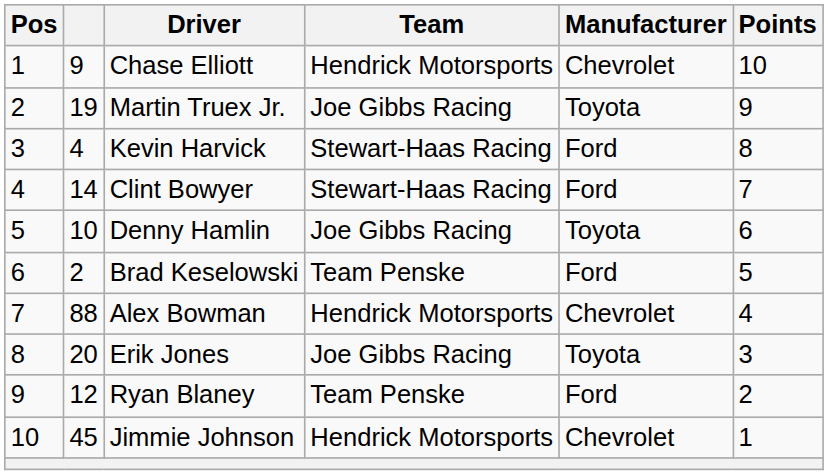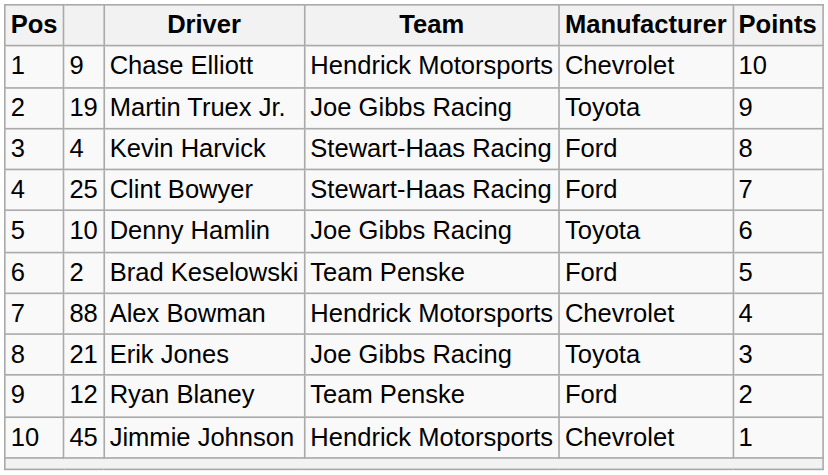Clint Bowyer | column 2: 14 -> 25
Erik Jones | column 2: 20 -> 21
